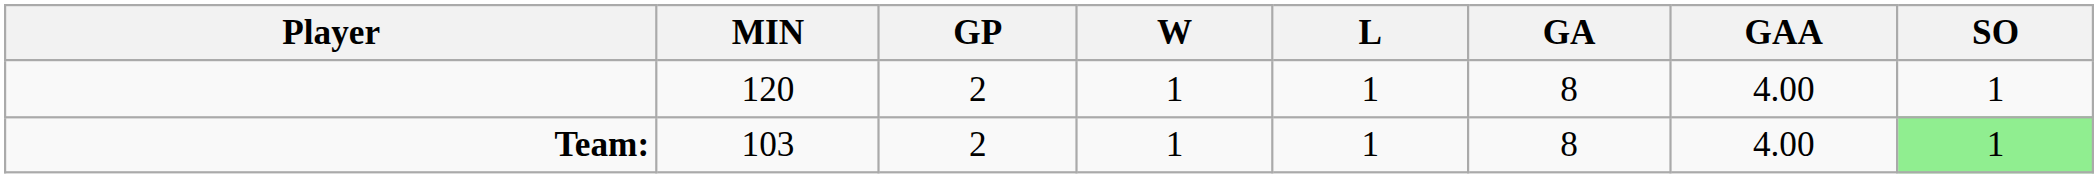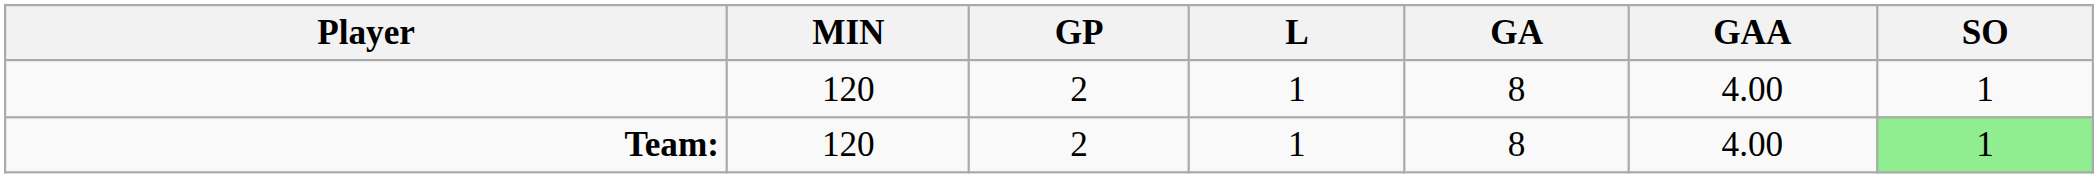- column: W | 1 | 1
Team: | MIN: 103 -> 120
